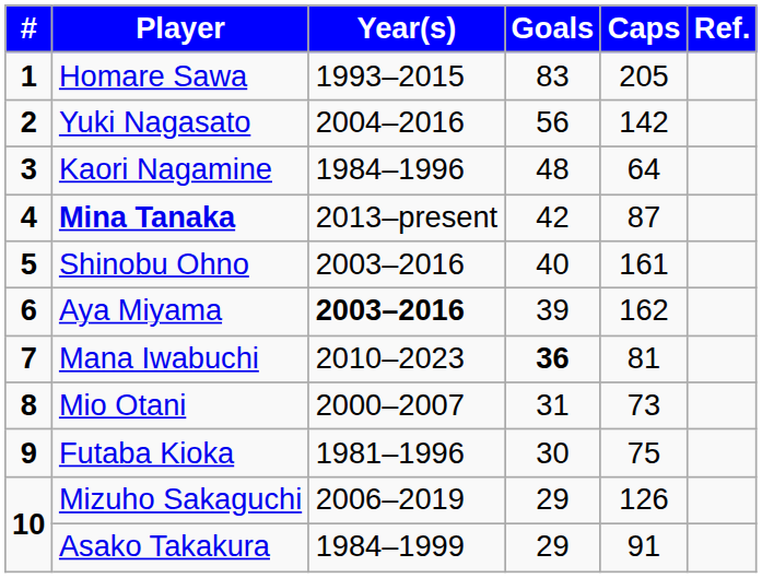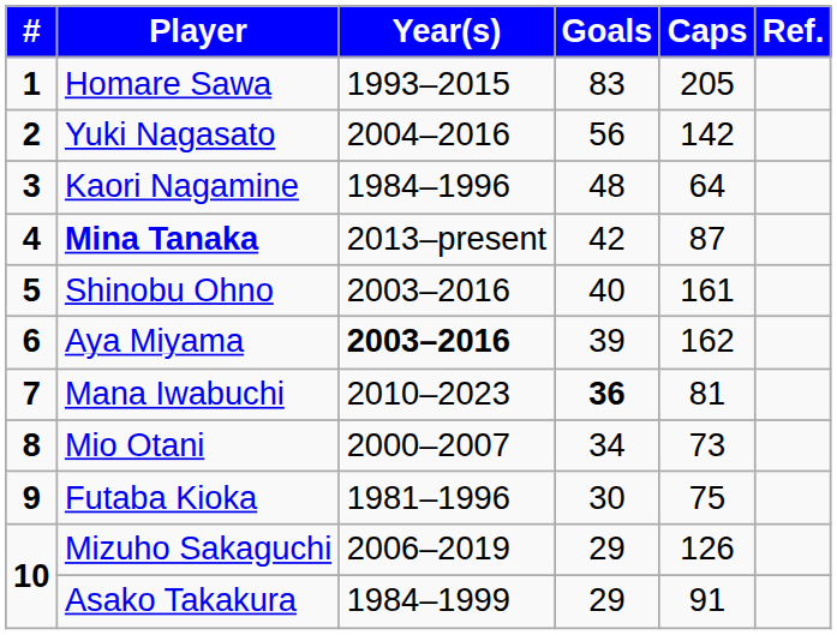Mio Otani | Goals: 31 -> 34
